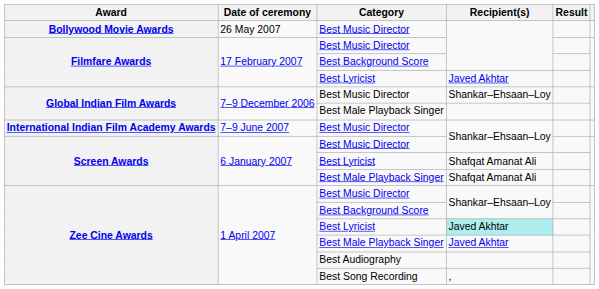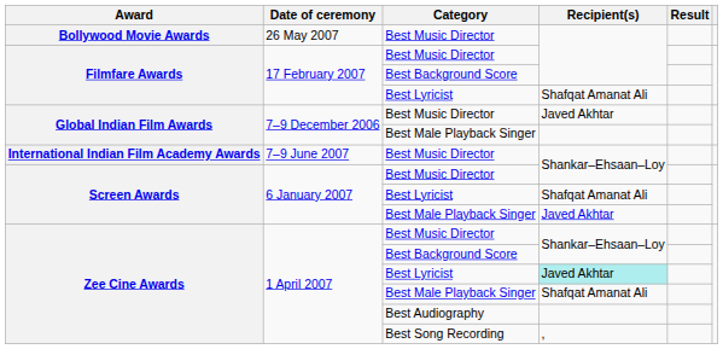Filmfare Awards / Best Lyricist | Recipient(s): Javed Akhtar -> Shafqat Amanat Ali
Global Indian Film Awards / Best Music Director | Recipient(s): Shankar–Ehsaan–Loy -> Javed Akhtar
Screen Awards / Best Male Playback Singer | Recipient(s): Shafqat Amanat Ali -> Javed Akhtar
Zee Cine Awards / Best Male Playback Singer | Recipient(s): Javed Akhtar -> Shafqat Amanat Ali
